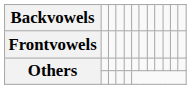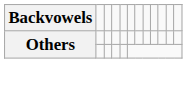- row: Frontvowels
